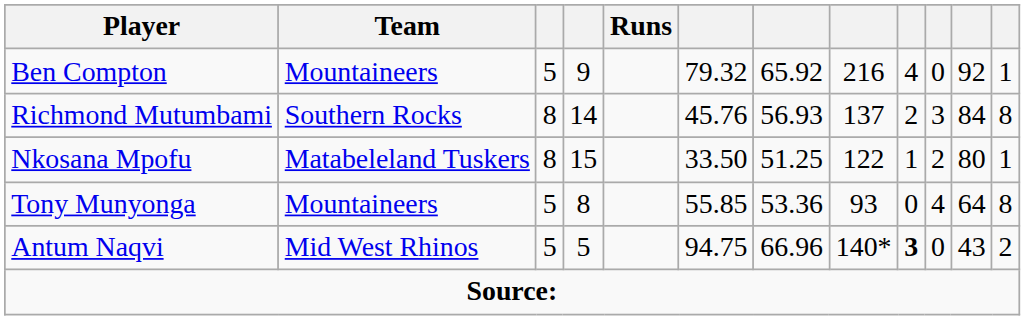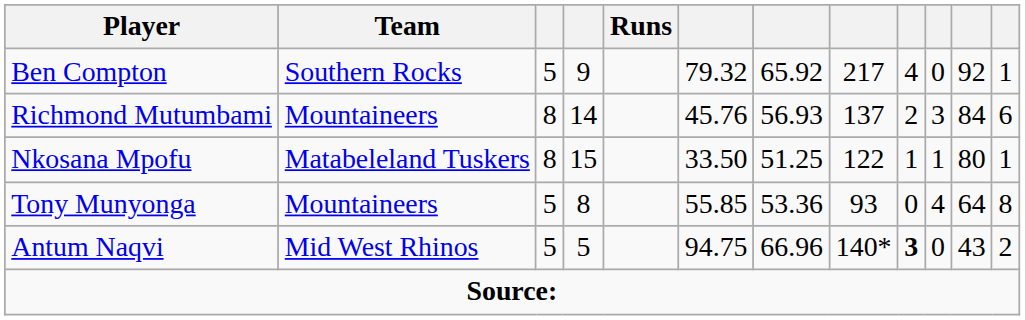Ben Compton | Team: Mountaineers -> Southern Rocks
Ben Compton | column 8: 216 -> 217
Richmond Mutumbami | Team: Southern Rocks -> Mountaineers
Richmond Mutumbami | column 12: 8 -> 6
Nkosana Mpofu | column 10: 2 -> 1
